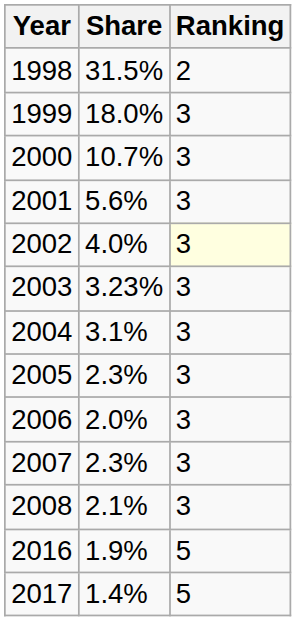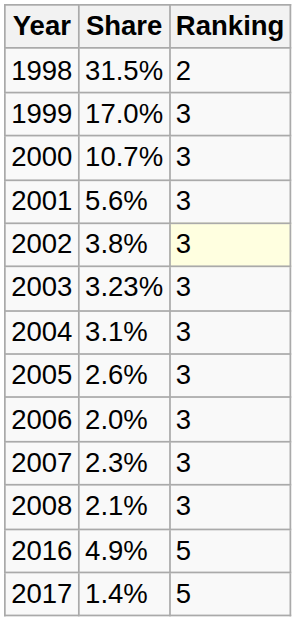1999 | Share: 18.0% -> 17.0%
2002 | Share: 4.0% -> 3.8%
2005 | Share: 2.3% -> 2.6%
2016 | Share: 1.9% -> 4.9%
